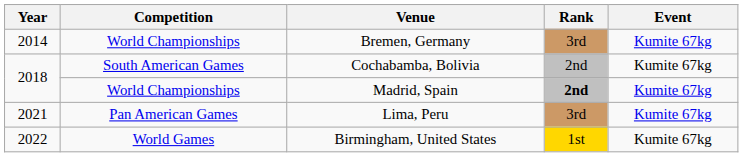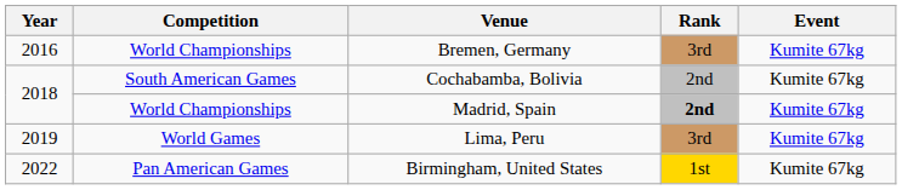Bremen, Germany | Year: 2014 -> 2016
Lima, Peru | Year: 2021 -> 2019
Lima, Peru | Competition: Pan American Games -> World Games
Birmingham, United States | Competition: World Games -> Pan American Games
